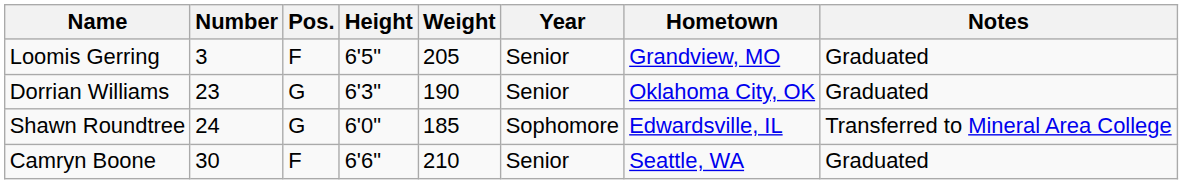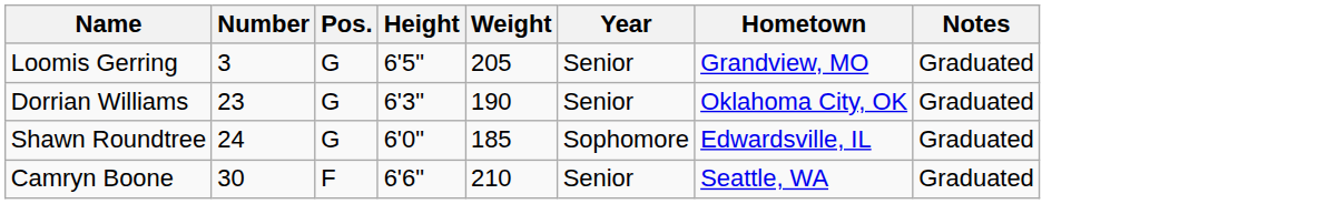Loomis Gerring | Pos.: F -> G
Shawn Roundtree | Notes: Transferred to Mineral Area College -> Graduated
